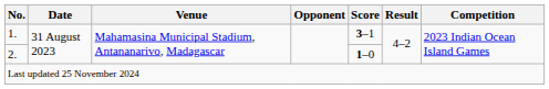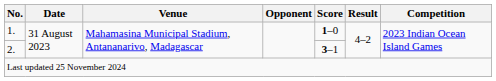1. | Score: 3–1 -> 1–0
2. | Score: 1–0 -> 3–1
